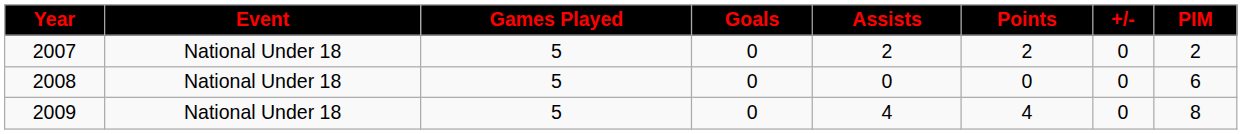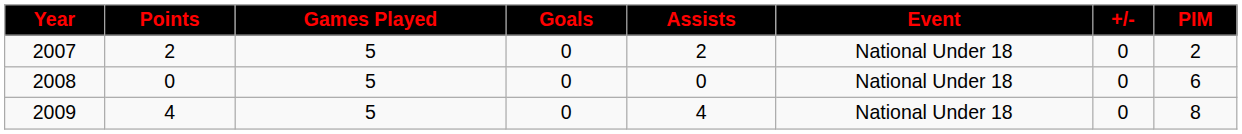columns swapped: Event <-> Points
